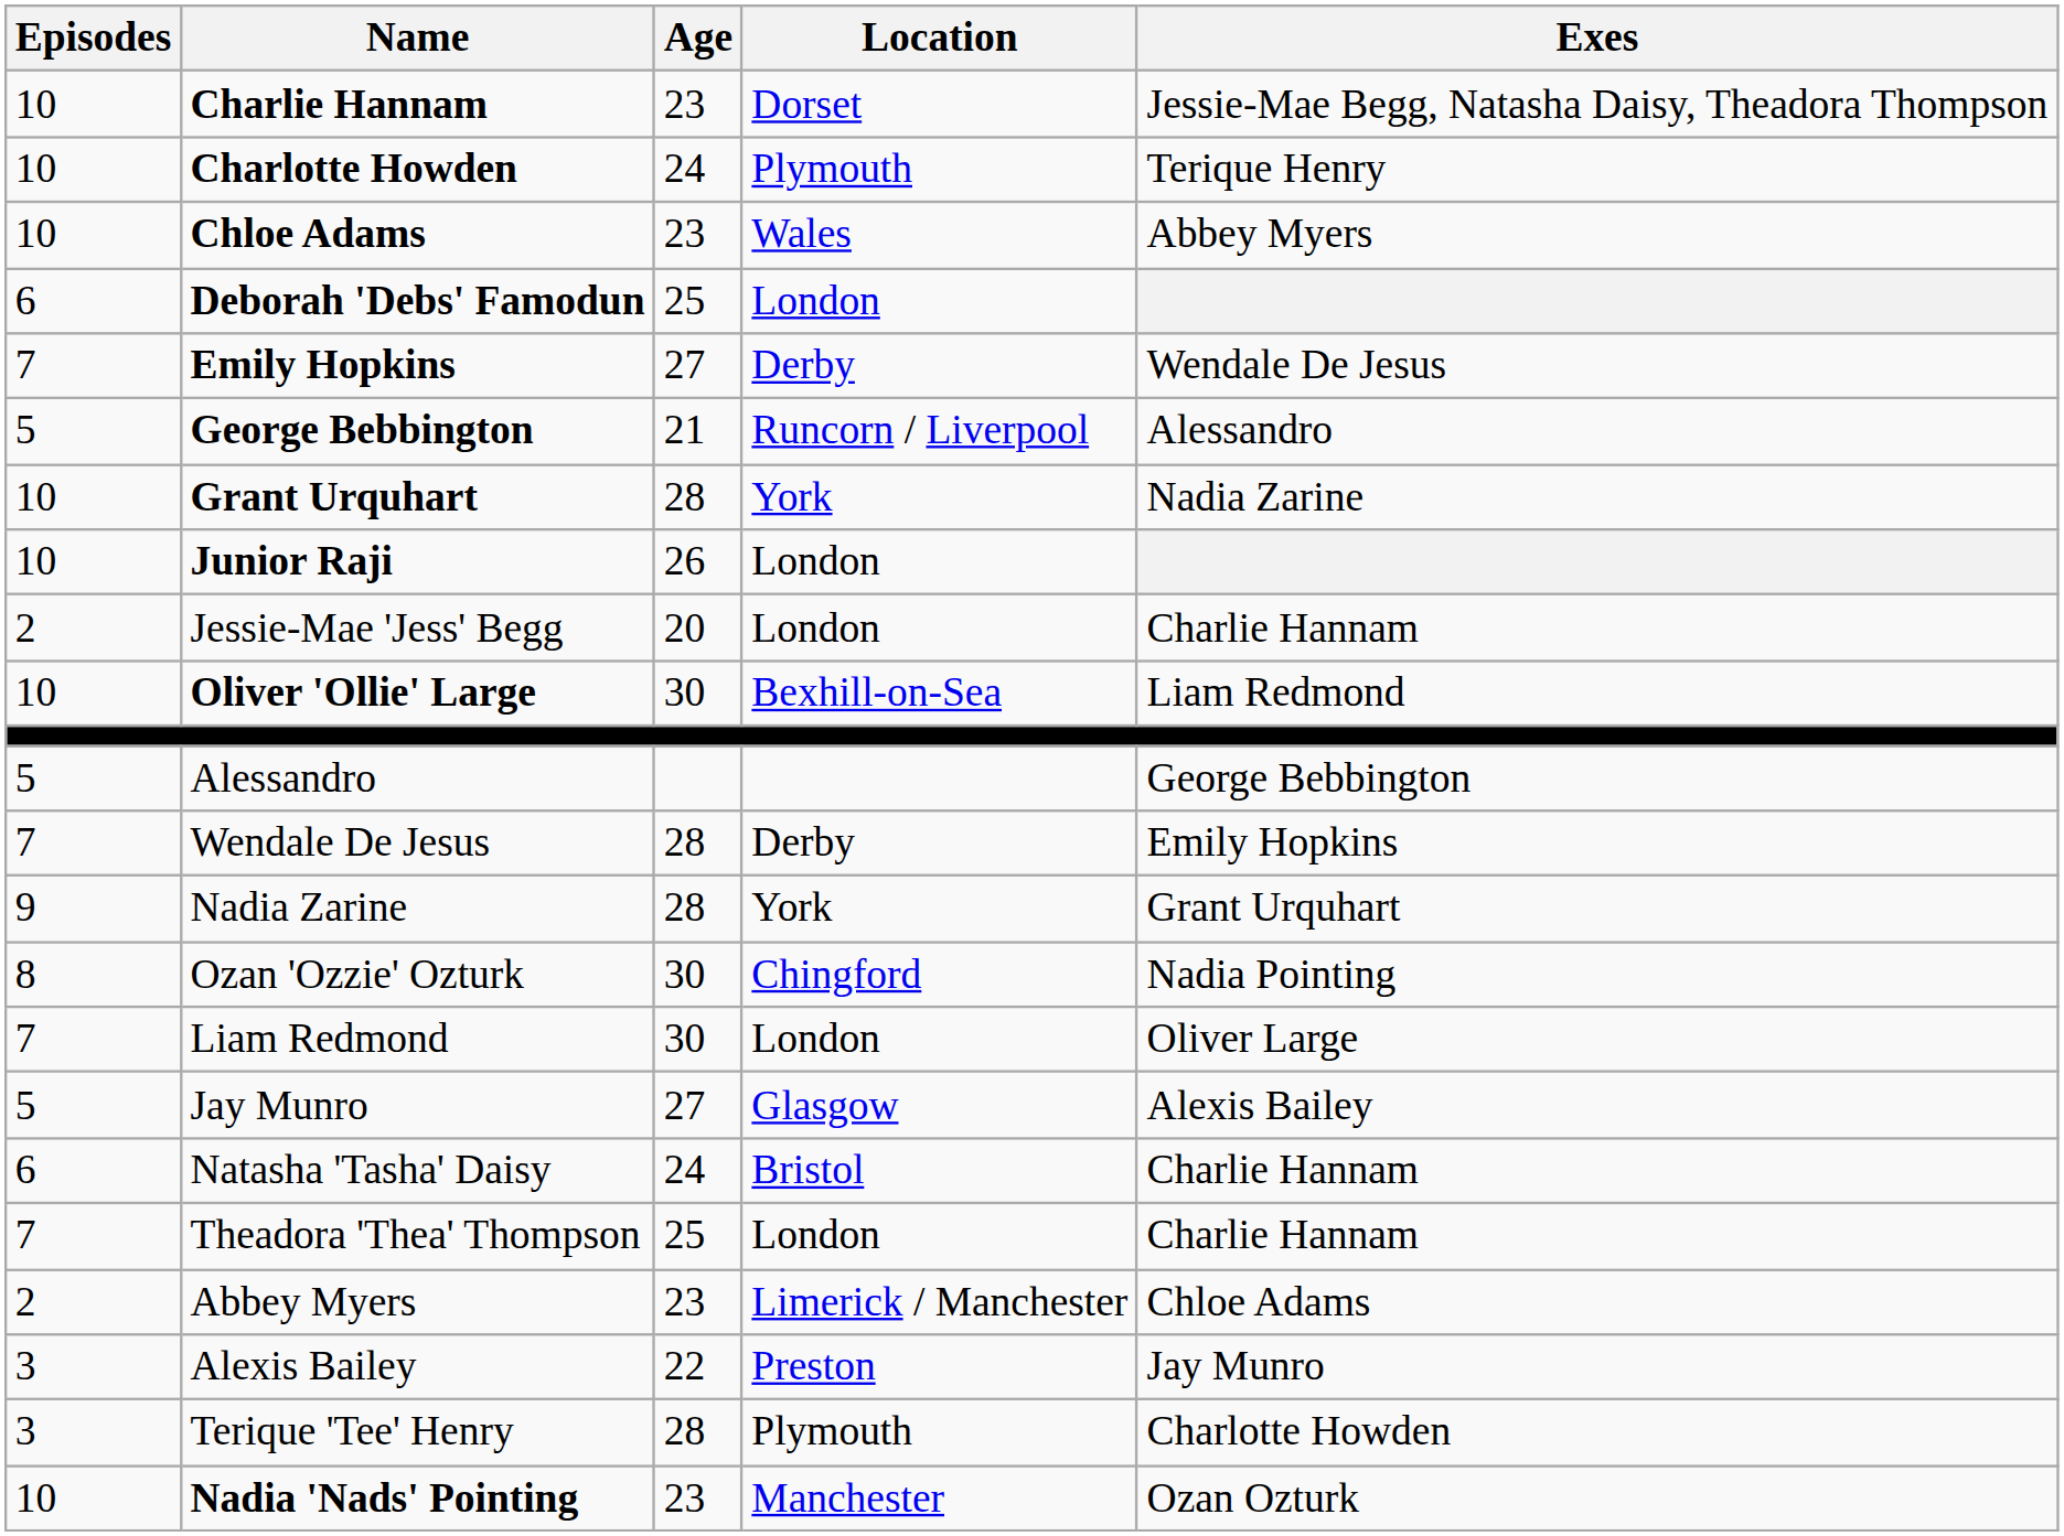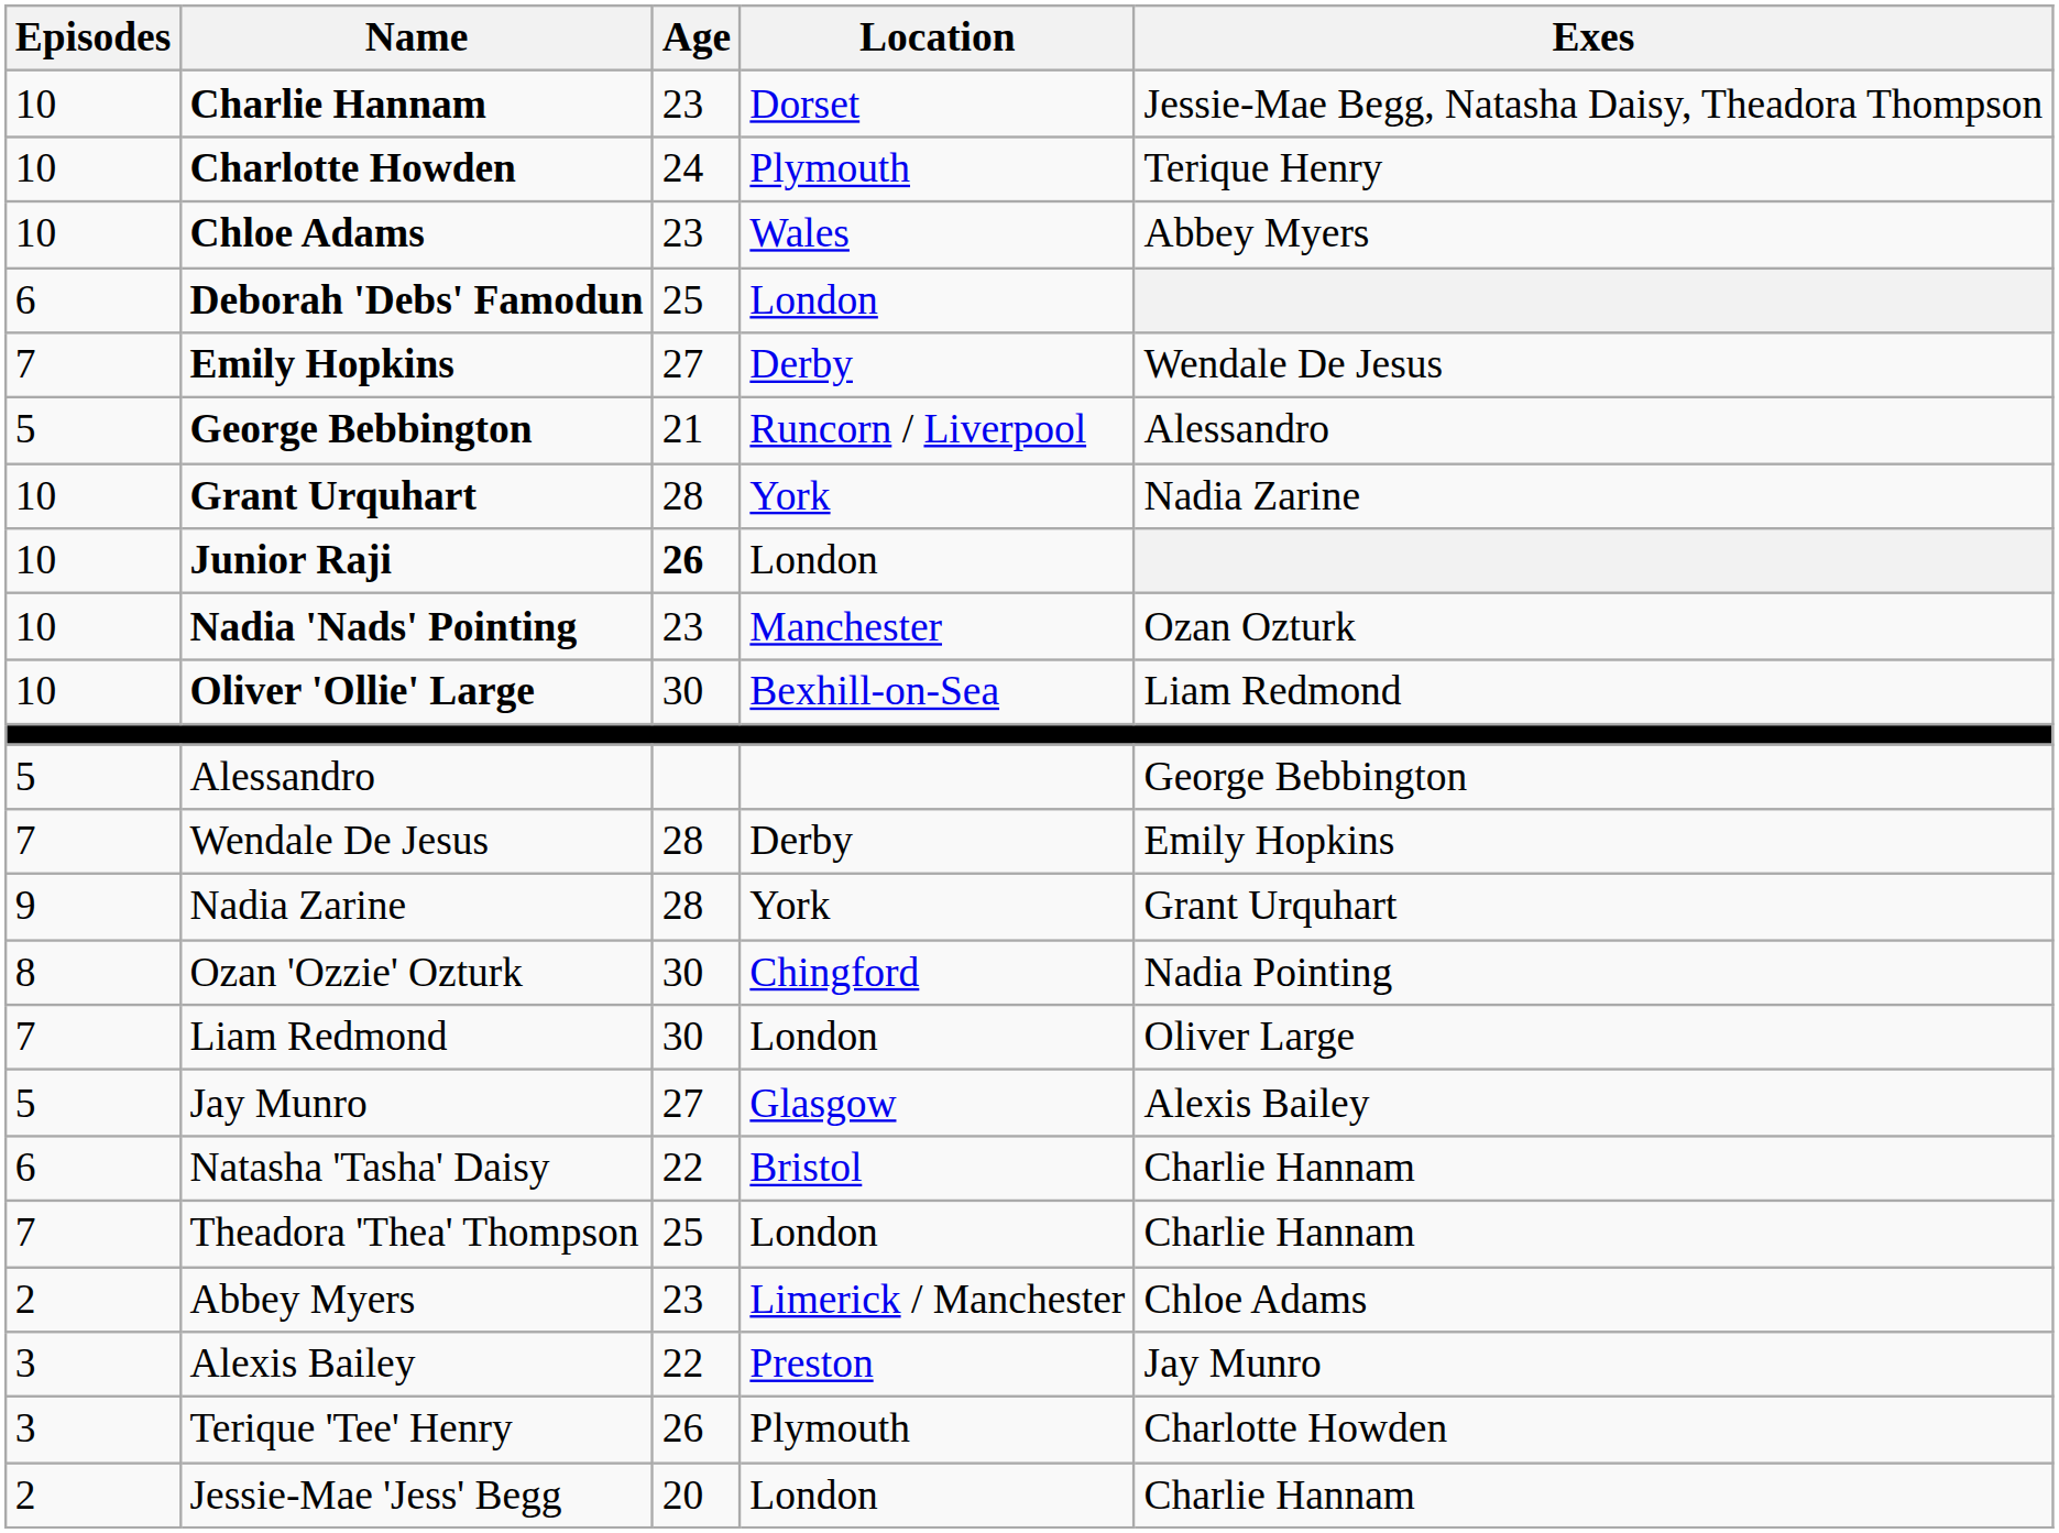Junior Raji | Age: normal -> bold
rows swapped: Nadia 'Nads' Pointing <-> Jessie-Mae 'Jess' Begg
Natasha 'Tasha' Daisy | Age: 24 -> 22
Terique 'Tee' Henry | Age: 28 -> 26
